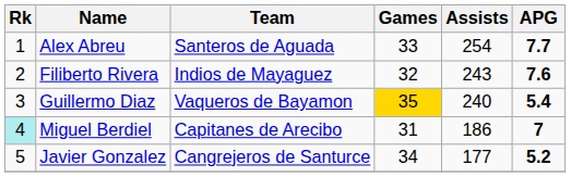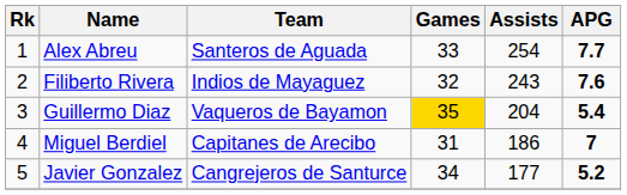Guillermo Diaz | Assists: 240 -> 204
Miguel Berdiel | Rk: paleturquoise background -> no background
